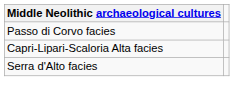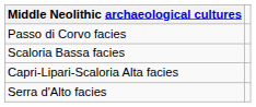+ row: Scaloria Bassa facies
